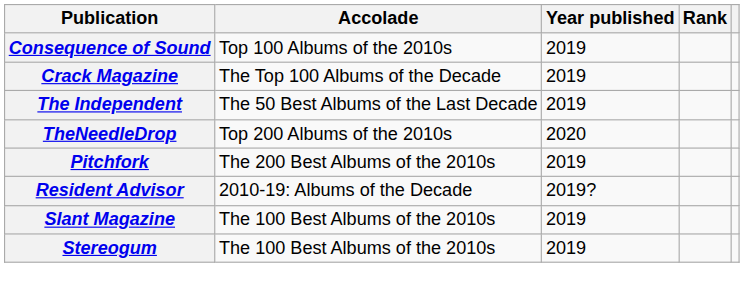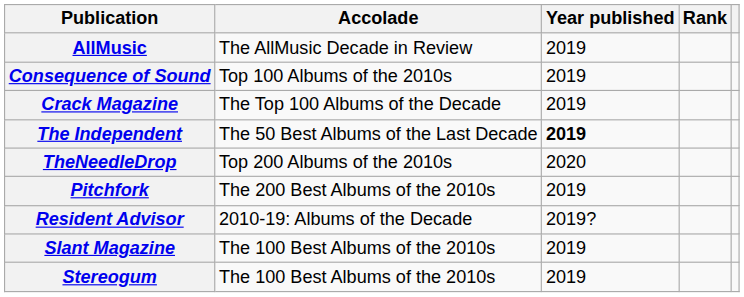+ row: AllMusic | The AllMusic Decade in Review | 2019
The Independent | Year published: normal -> bold
